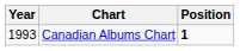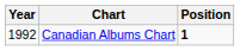Canadian Albums Chart | Year: 1993 -> 1992
